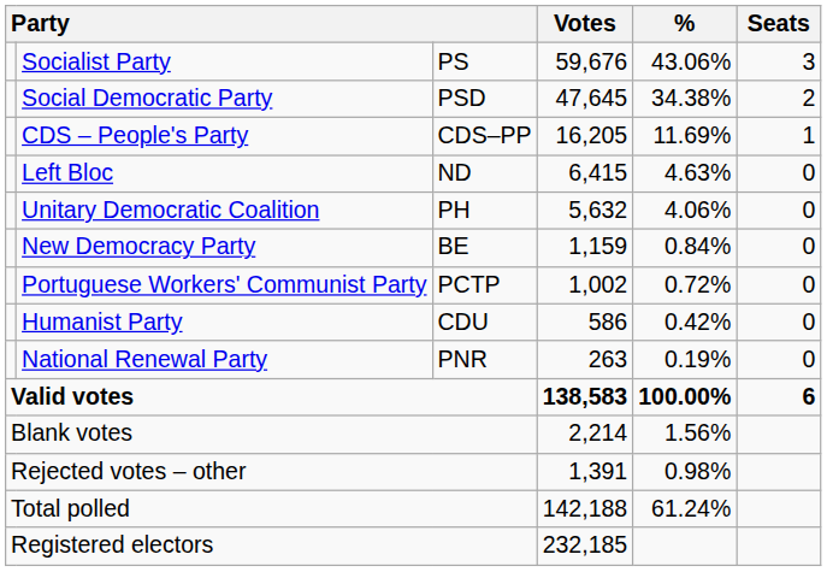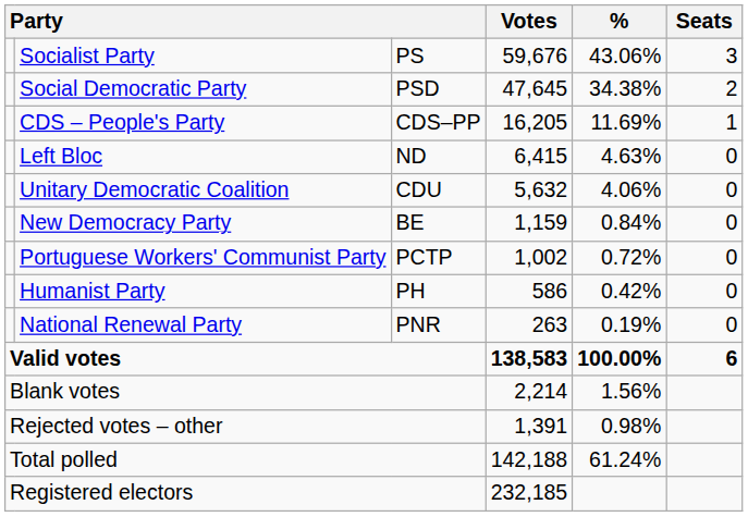Unitary Democratic Coalition | column 3: PH -> CDU
Humanist Party | column 3: CDU -> PH
